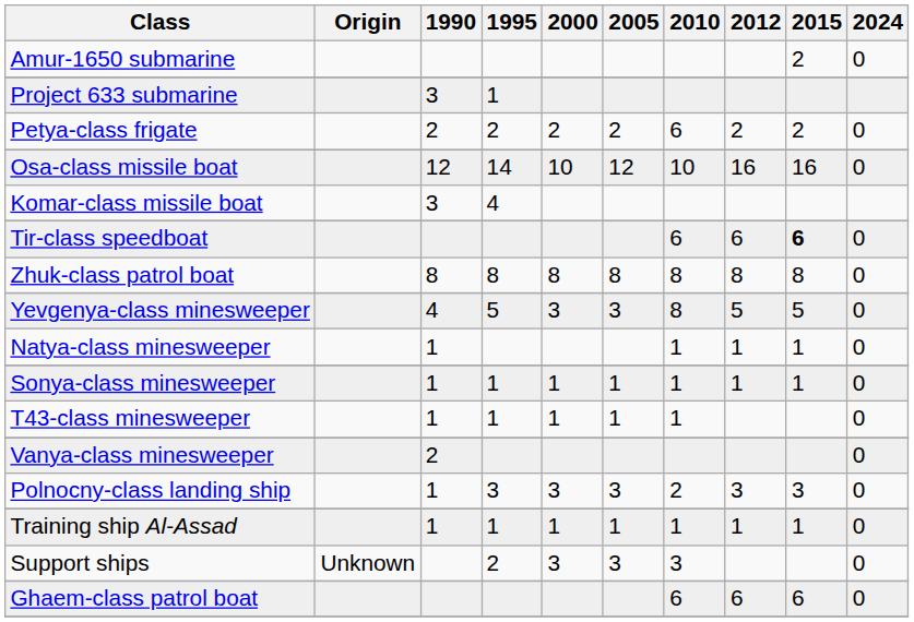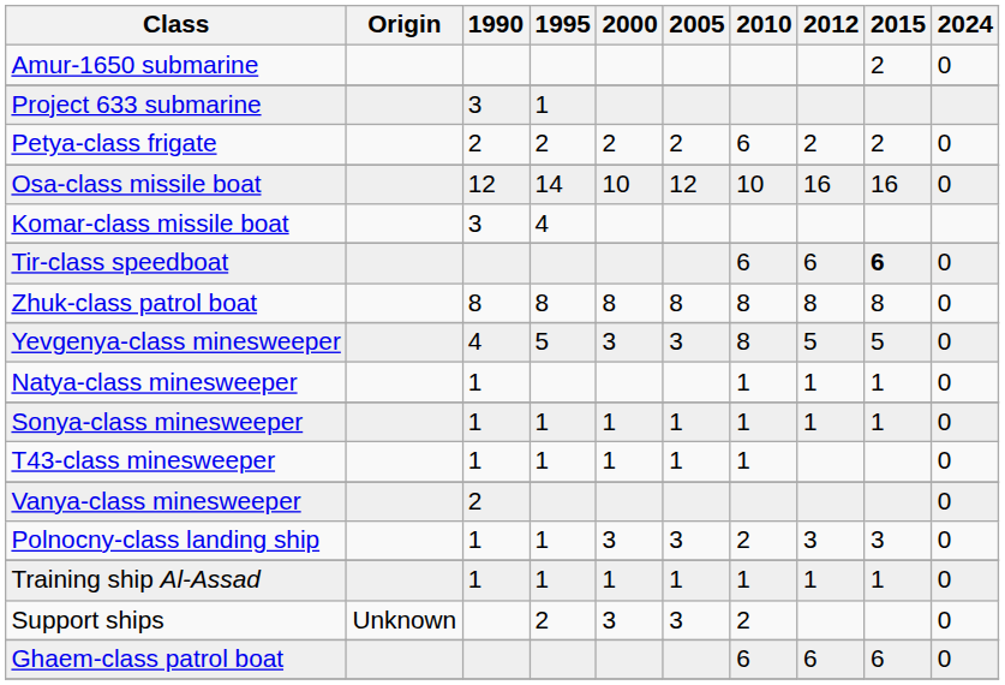Polnocny-class landing ship | 1995: 3 -> 1
Support ships | 2010: 3 -> 2
